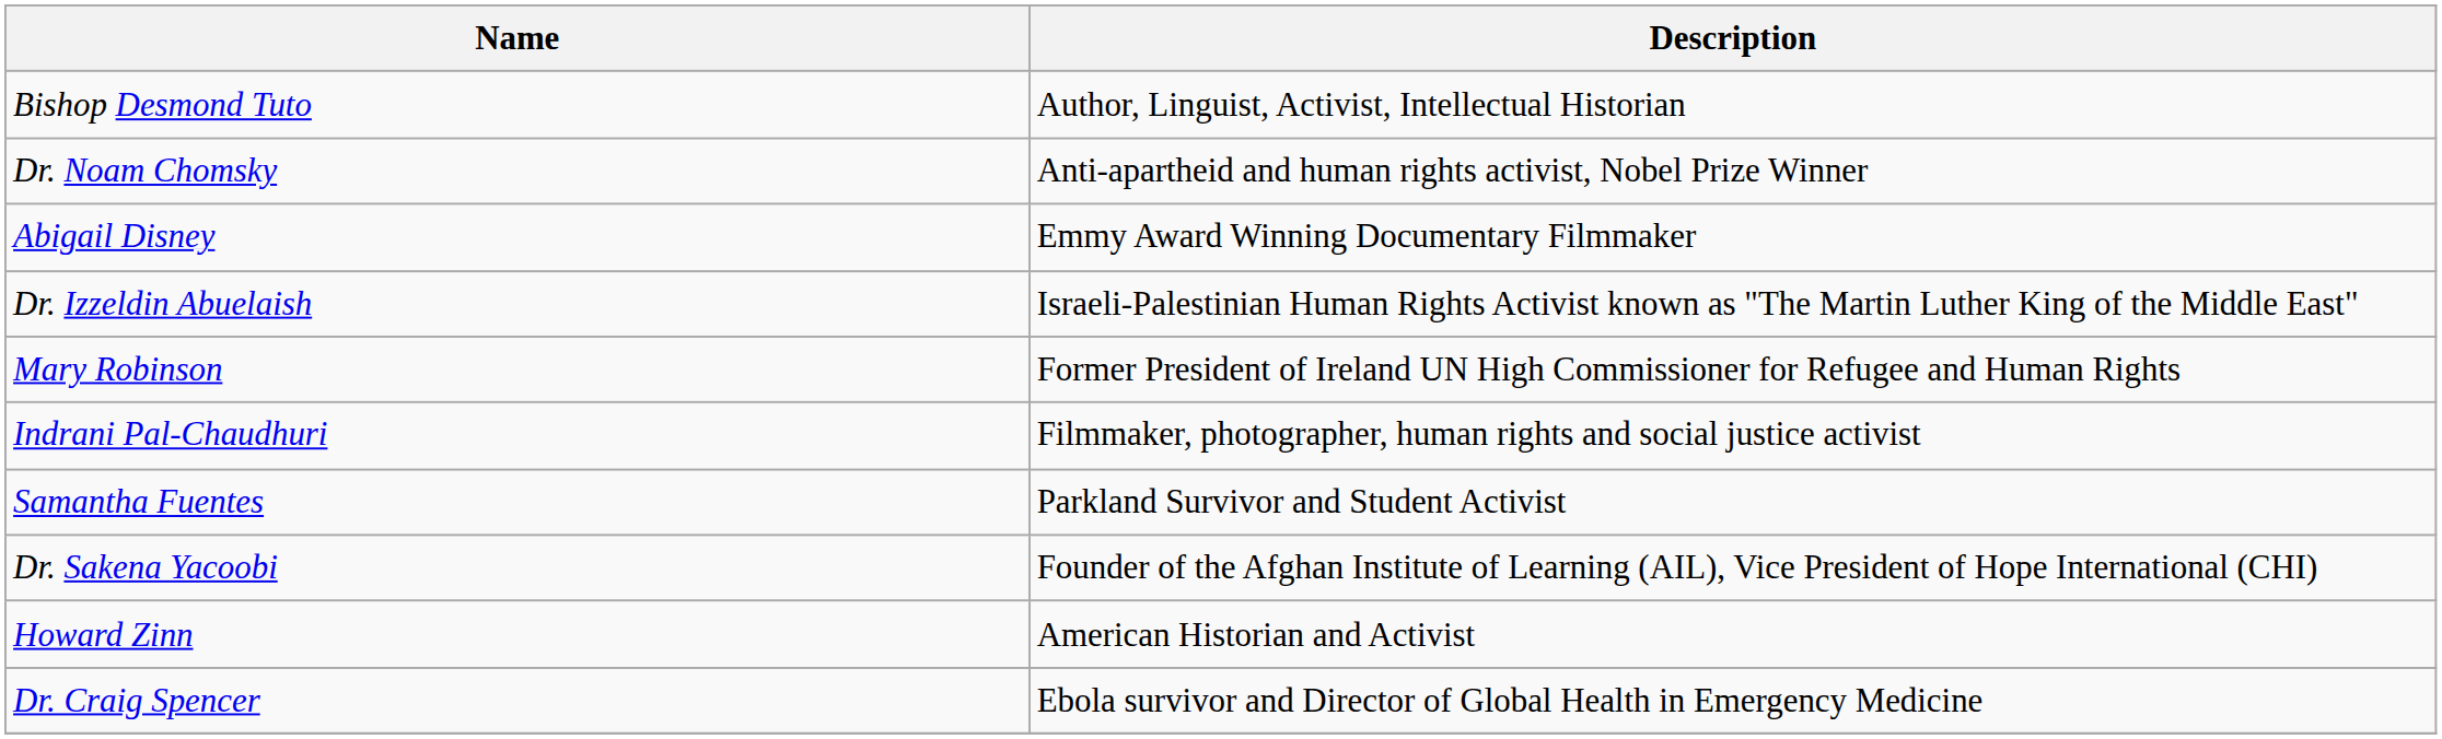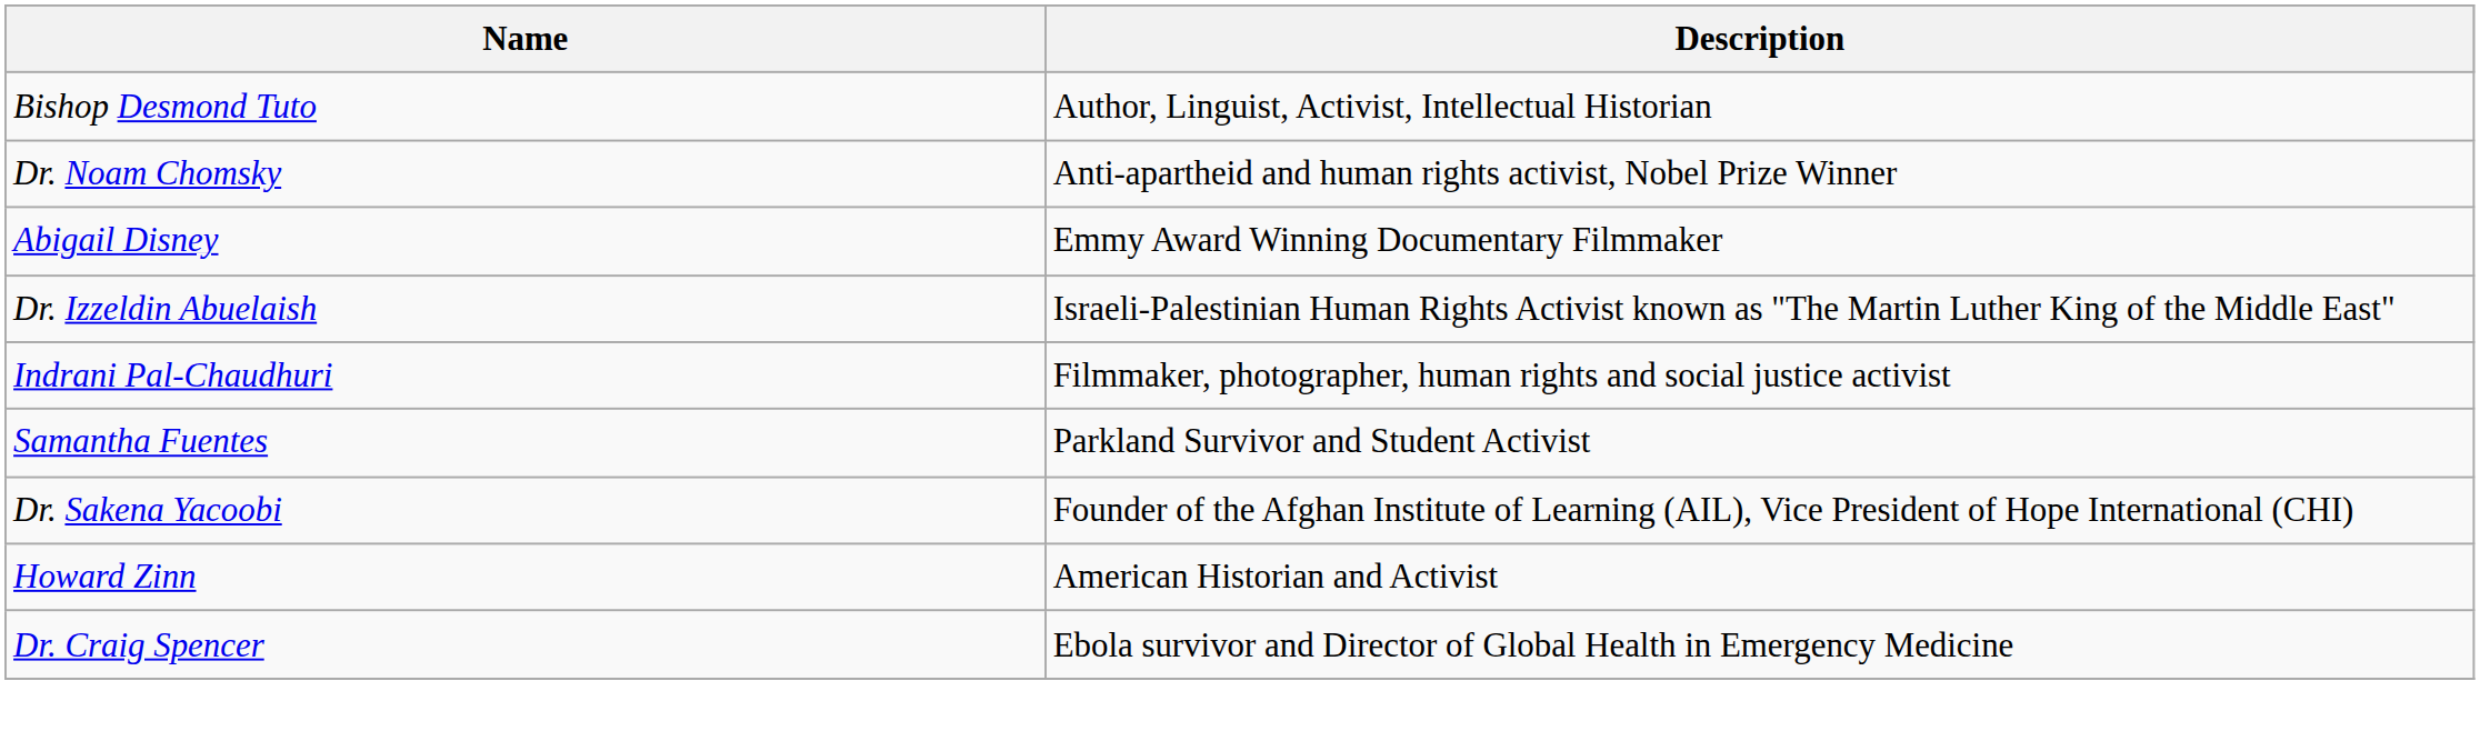- row: Mary Robinson | Former President of Ireland UN High Commissioner for Refugee and Human Rights
